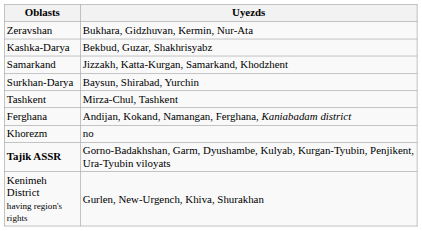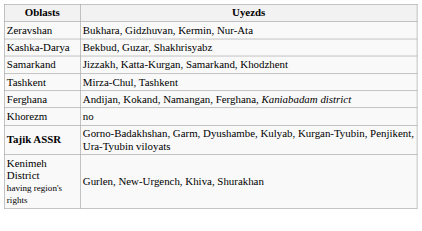- row: Surkhan-Darya | Baysun, Shirabad, Yurchin
